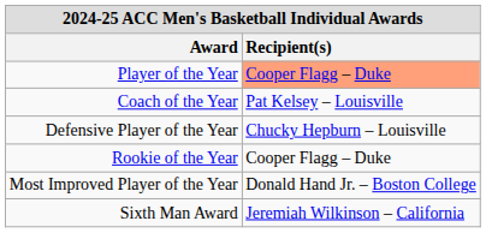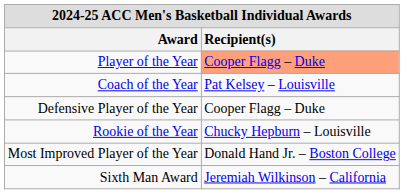Defensive Player of the Year | Recipient(s): Chucky Hepburn – Louisville -> Cooper Flagg – Duke
Rookie of the Year | Recipient(s): Cooper Flagg – Duke -> Chucky Hepburn – Louisville
